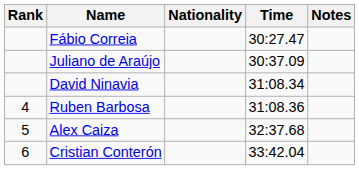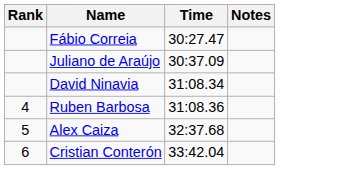- column: Nationality
